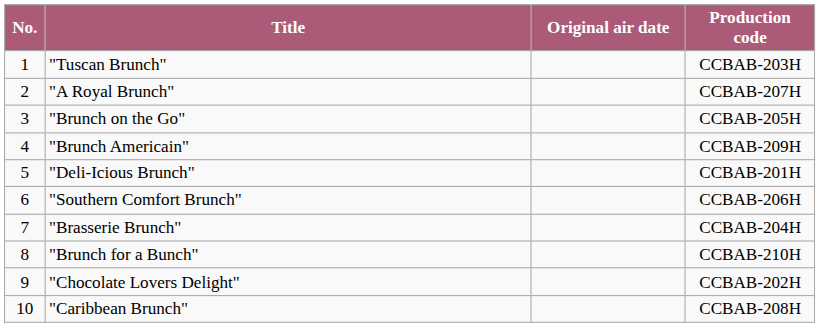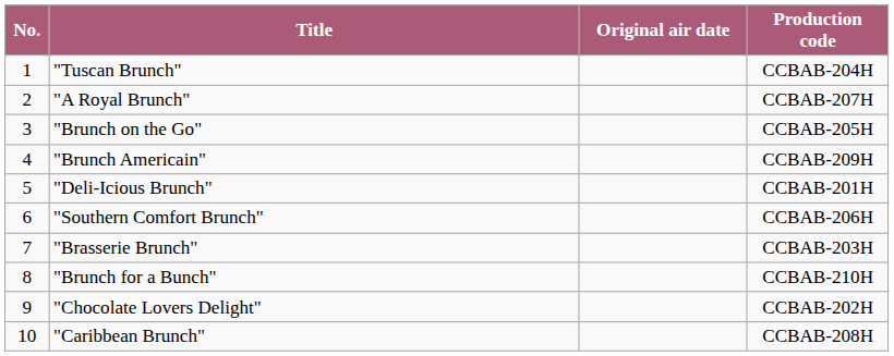"Tuscan Brunch" | Production code: CCBAB-203H -> CCBAB-204H
"Brasserie Brunch" | Production code: CCBAB-204H -> CCBAB-203H
